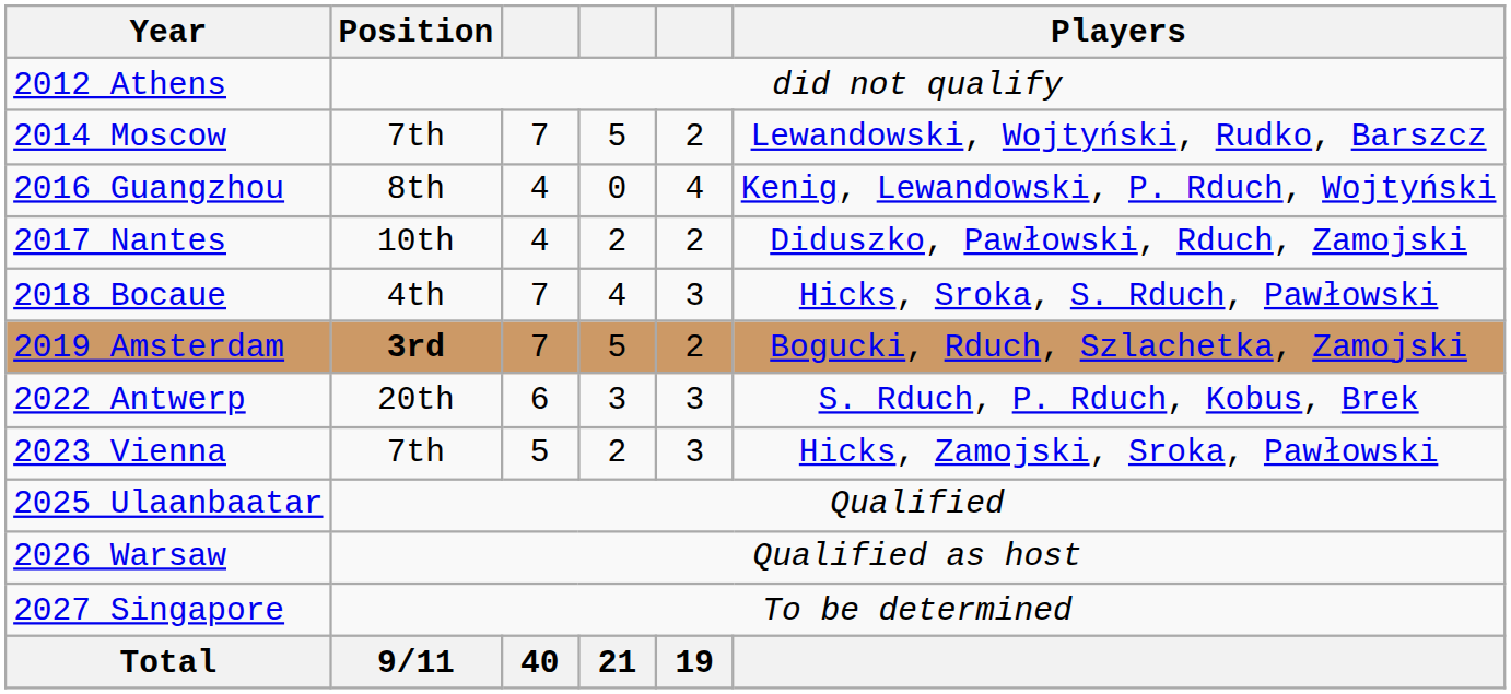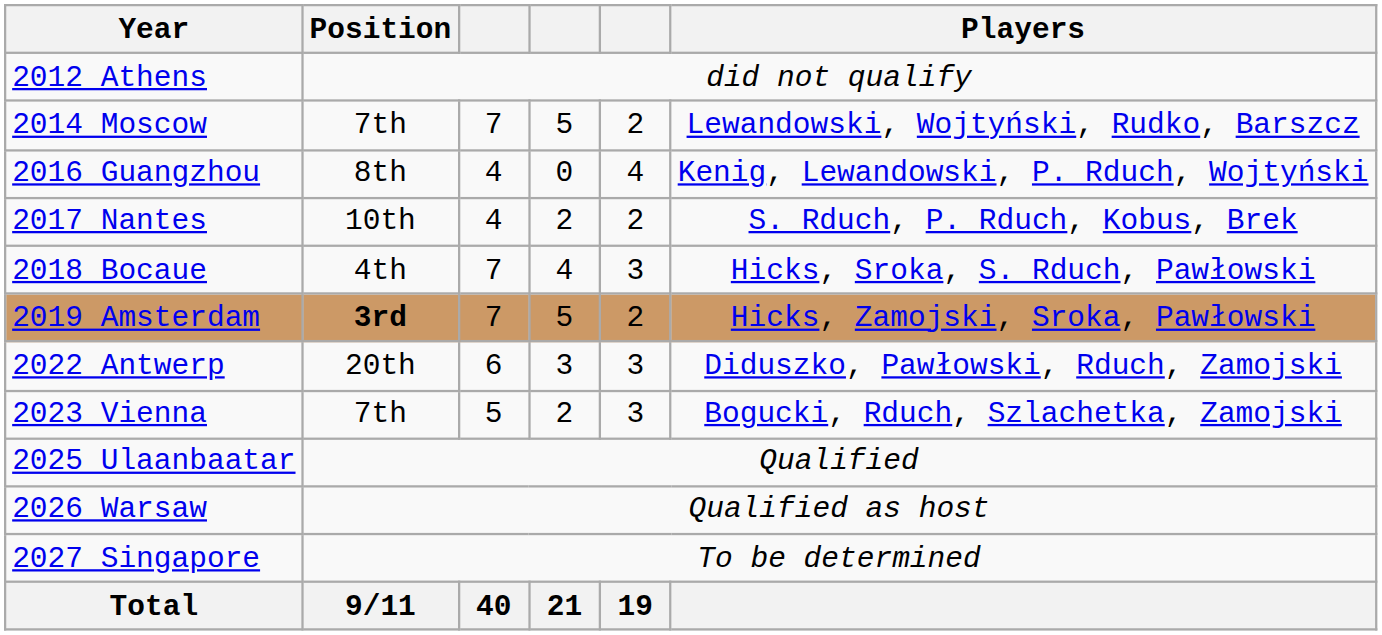2017 Nantes | Players: Diduszko, Pawłowski, Rduch, Zamojski -> S. Rduch, P. Rduch, Kobus, Brek
2019 Amsterdam | Players: Bogucki, Rduch, Szlachetka, Zamojski -> Hicks, Zamojski, Sroka, Pawłowski
2022 Antwerp | Players: S. Rduch, P. Rduch, Kobus, Brek -> Diduszko, Pawłowski, Rduch, Zamojski
2023 Vienna | Players: Hicks, Zamojski, Sroka, Pawłowski -> Bogucki, Rduch, Szlachetka, Zamojski
